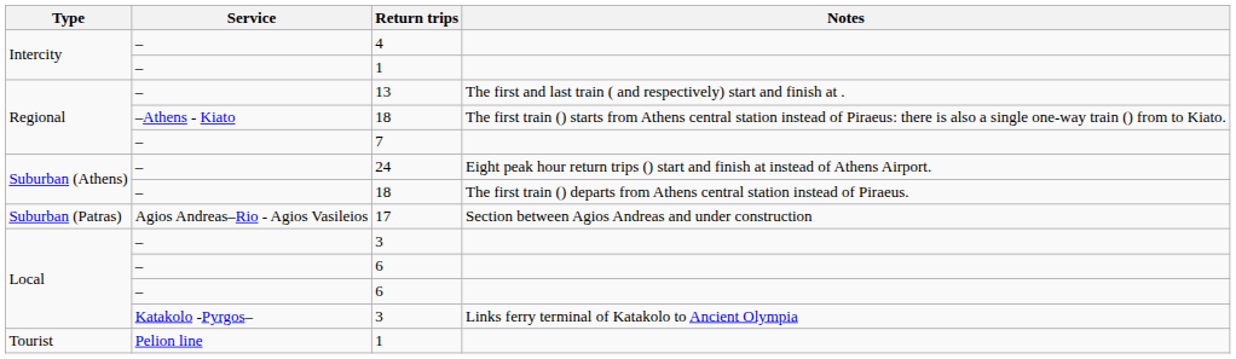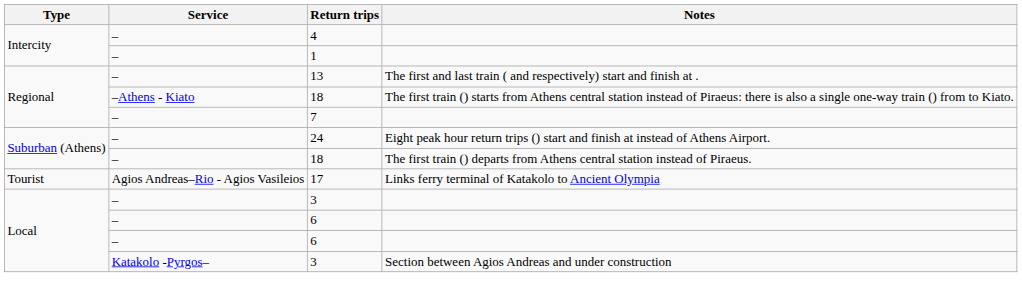17 | Type: Suburban (Patras) -> Tourist
17 | Notes: Section between Agios Andreas and under construction -> Links ferry terminal of Katakolo to Ancient Olympia
Katakolo -Pyrgos– / 3 | Notes: Links ferry terminal of Katakolo to Ancient Olympia -> Section between Agios Andreas and under construction
- row: Tourist | Pelion line | 1
